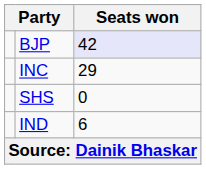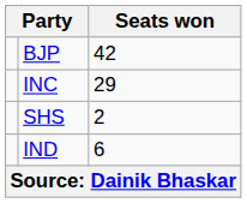BJP | Seats won: lavender background -> no background
SHS | Seats won: 0 -> 2
